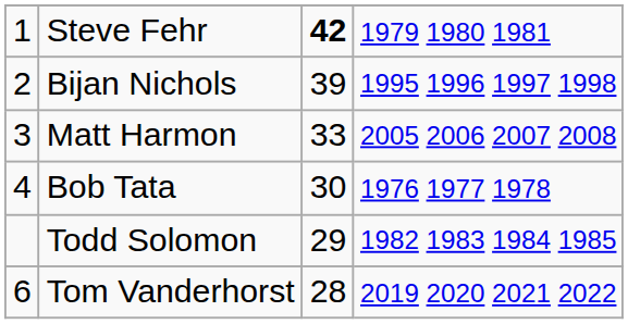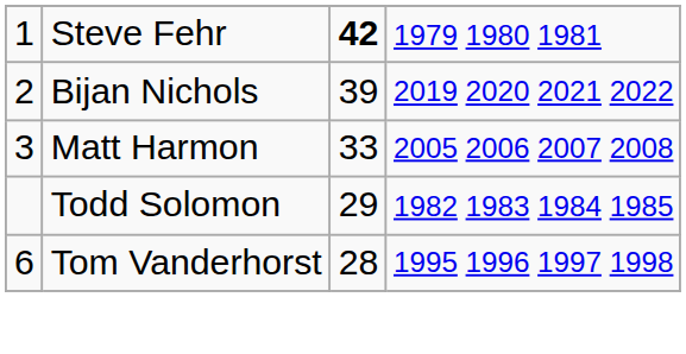Bijan Nichols | column 4: 1995 1996 1997 1998 -> 2019 2020 2021 2022
- row: 4 | Bob Tata | 30 | 1976 1977 1978
Tom Vanderhorst | column 4: 2019 2020 2021 2022 -> 1995 1996 1997 1998
